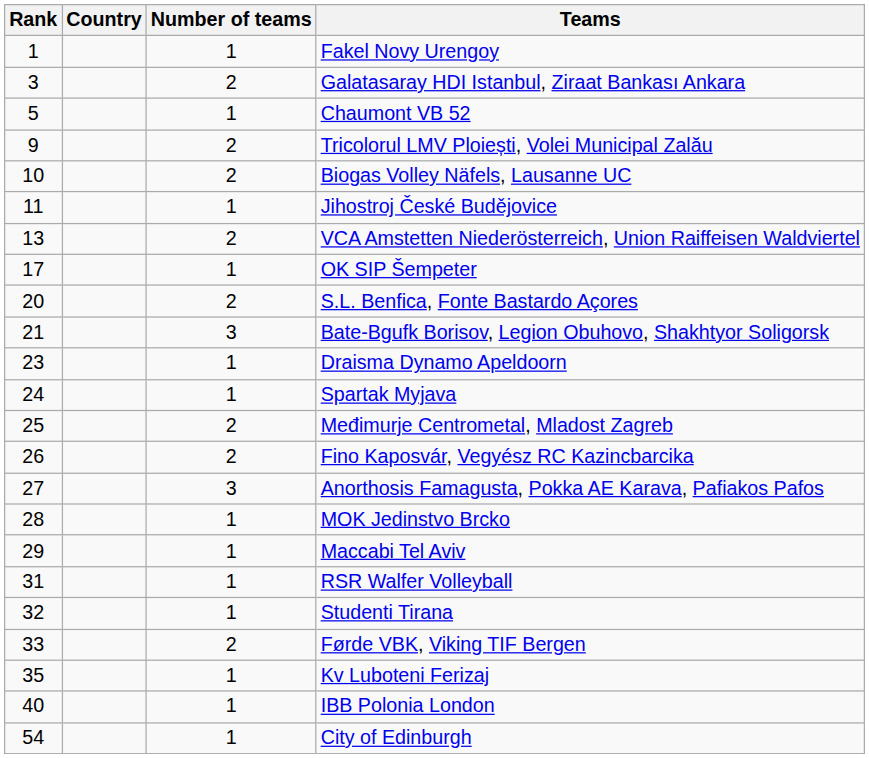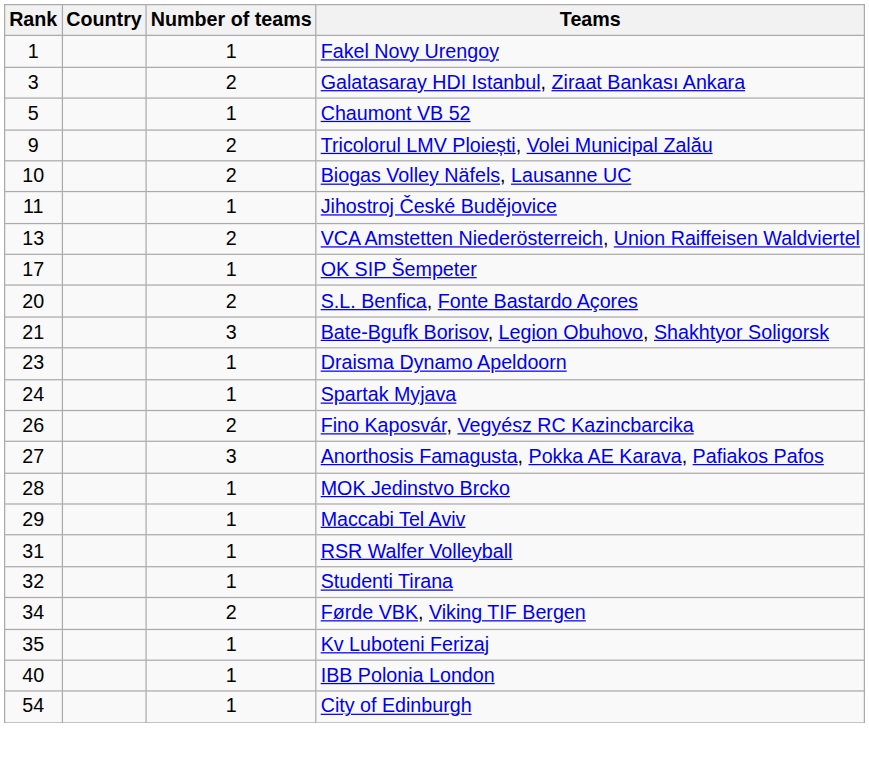- row: 25 | 2 | Međimurje Centrometal, Mladost Zagreb
Førde VBK, Viking TIF Bergen | Rank: 33 -> 34
